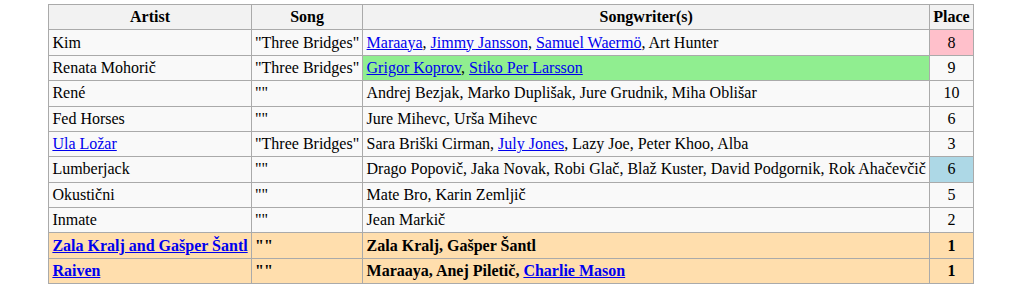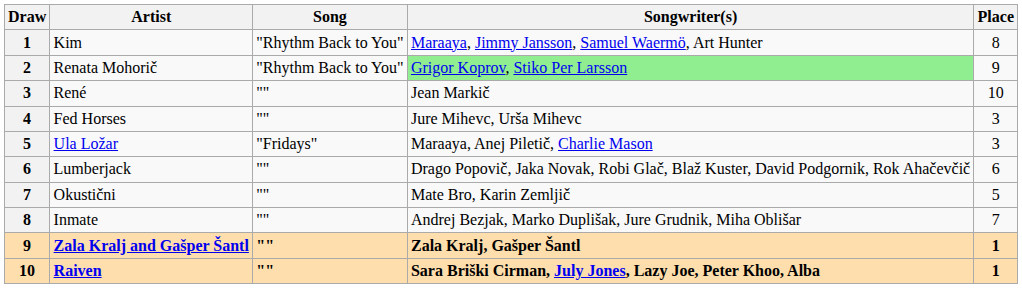+ column: Draw | 1 | 2 | 3 | 4 | 5 | 6 | 7 | 8 | 9 | 10
Kim | Song: "Three Bridges" -> "Rhythm Back to You"
Kim | Place: pink background -> no background
Renata Mohorič | Song: "Three Bridges" -> "Rhythm Back to You"
René | Songwriter(s): Andrej Bezjak, Marko Duplišak, Jure Grudnik, Miha Oblišar -> Jean Markič
Fed Horses | Place: 6 -> 3
Ula Ložar | Song: "Three Bridges" -> "Fridays"
Ula Ložar | Songwriter(s): Sara Briški Cirman, July Jones, Lazy Joe, Peter Khoo, Alba -> Maraaya, Anej Piletič, Charlie Mason
Lumberjack | Place: lightblue background -> no background
Inmate | Songwriter(s): Jean Markič -> Andrej Bezjak, Marko Duplišak, Jure Grudnik, Miha Oblišar
Inmate | Place: 2 -> 7
Raiven | Songwriter(s): Maraaya, Anej Piletič, Charlie Mason -> Sara Briški Cirman, July Jones, Lazy Joe, Peter Khoo, Alba
